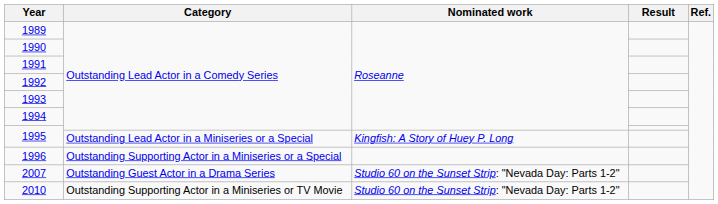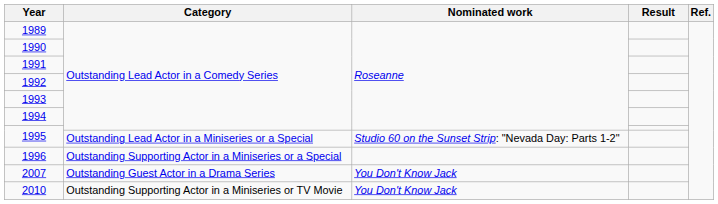1995 / Outstanding Lead Actor in a Miniseries or a Special | Nominated work: Kingfish: A Story of Huey P. Long -> Studio 60 on the Sunset Strip: "Nevada Day: Parts 1-2"
2007 | Nominated work: Studio 60 on the Sunset Strip: "Nevada Day: Parts 1-2" -> You Don't Know Jack
2010 | Nominated work: Studio 60 on the Sunset Strip: "Nevada Day: Parts 1-2" -> You Don't Know Jack
